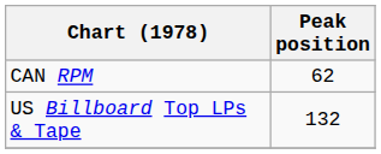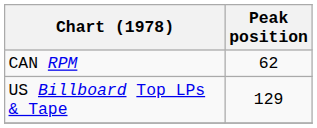US Billboard Top LPs & Tape | Peak position: 132 -> 129
